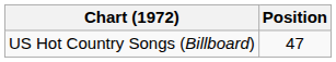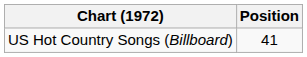US Hot Country Songs (Billboard) | Position: 47 -> 41
